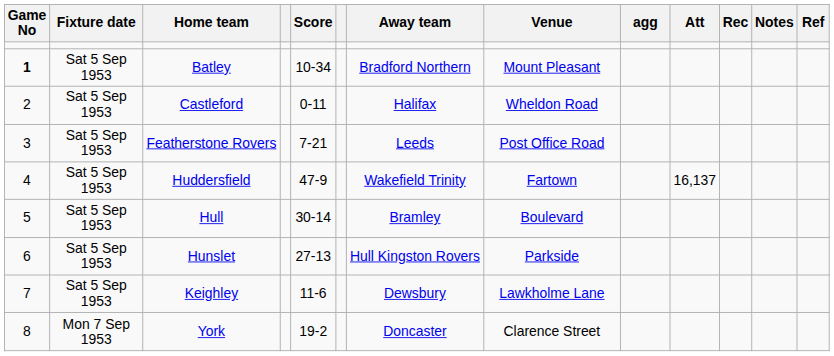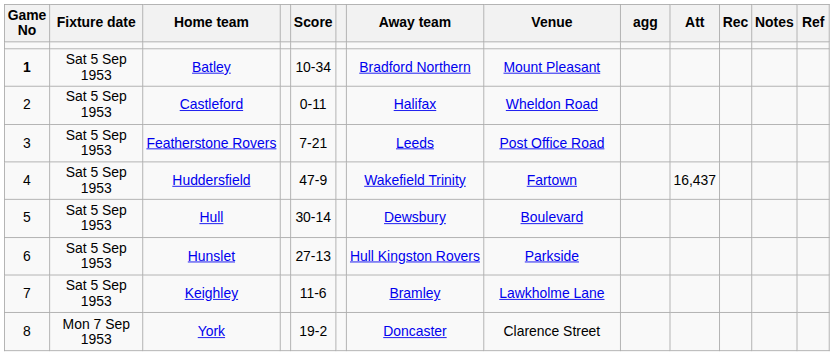Huddersfield | Att: 16,137 -> 16,437
Hull | Away team: Bramley -> Dewsbury
Keighley | Away team: Dewsbury -> Bramley
